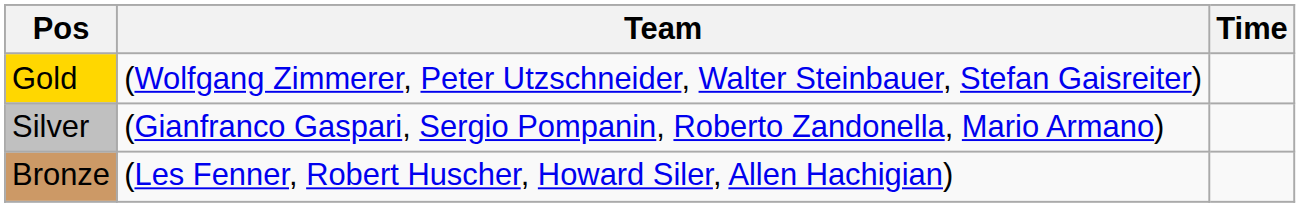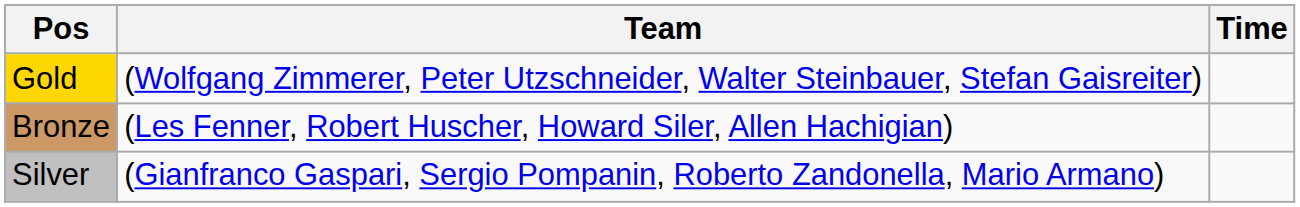rows swapped: Silver <-> Bronze
